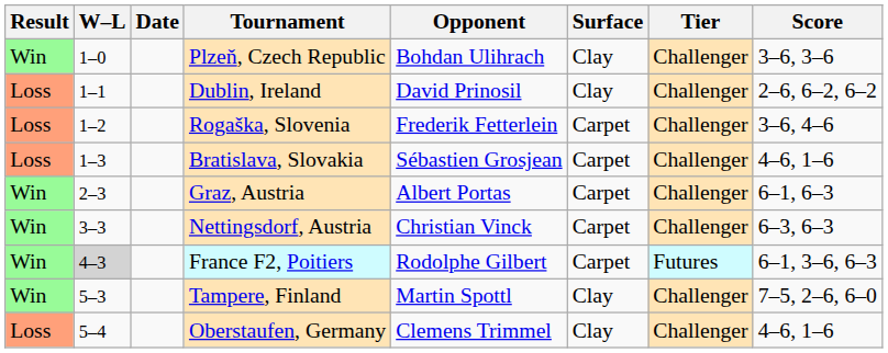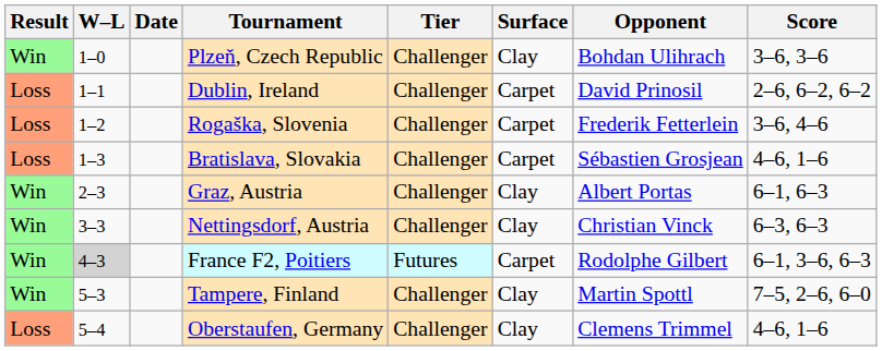columns swapped: Tier <-> Opponent
Dublin, Ireland | Surface: Clay -> Carpet
Graz, Austria | Surface: Carpet -> Clay
Nettingsdorf, Austria | Surface: Carpet -> Clay
